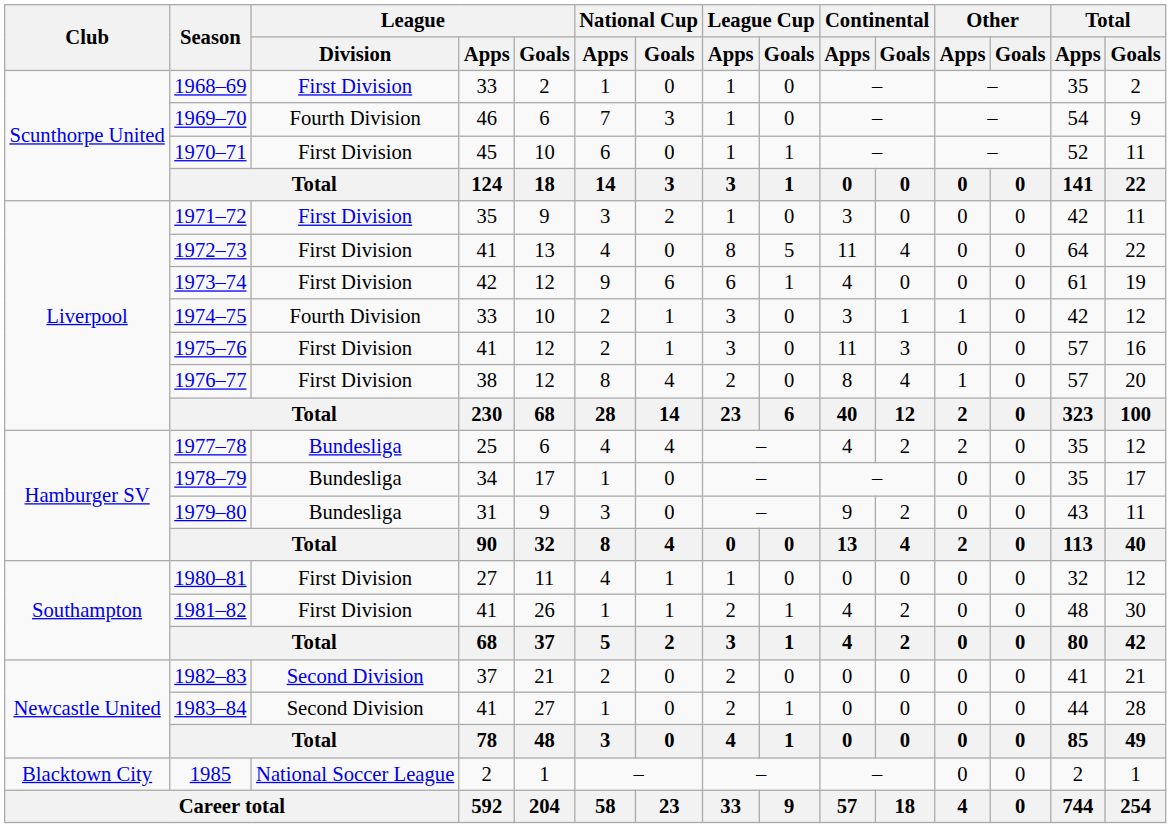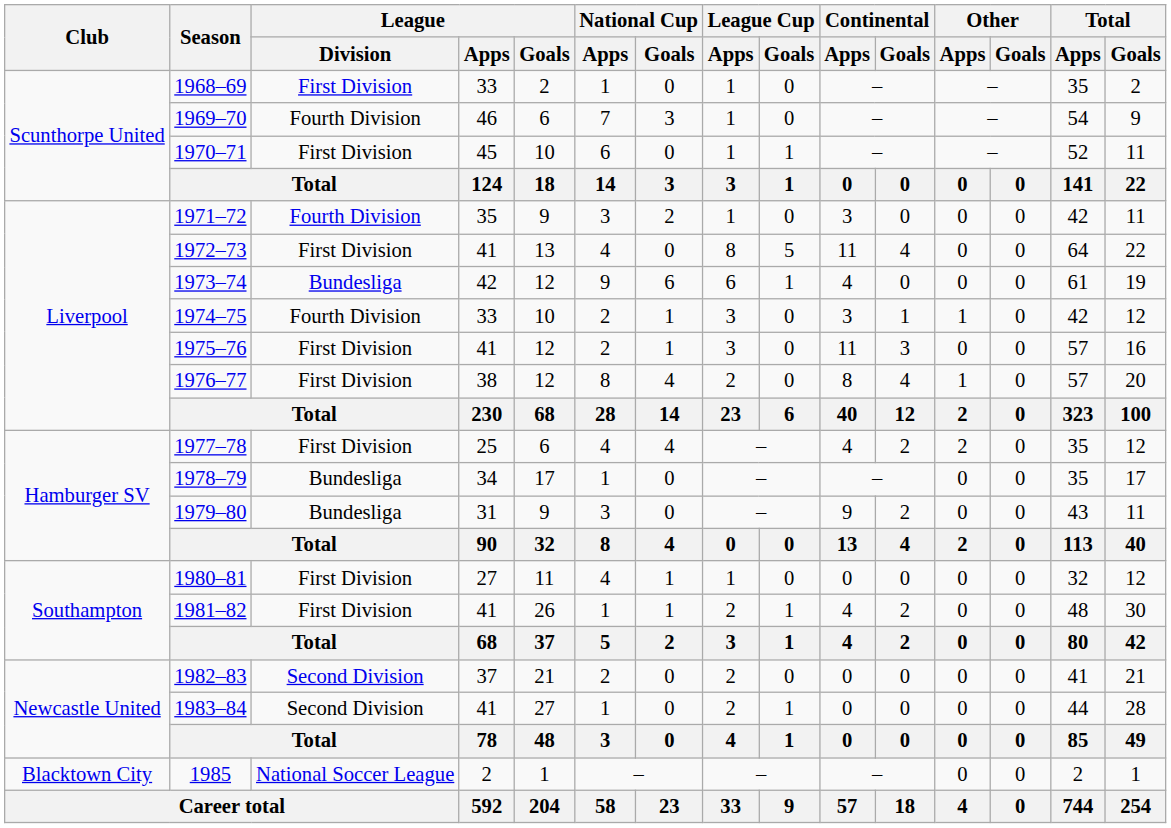1971–72 | League / Division: First Division -> Fourth Division
1973–74 | League / Division: First Division -> Bundesliga
1977–78 | League / Division: Bundesliga -> First Division
